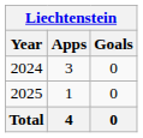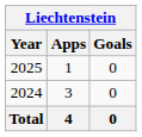rows swapped: 2024 <-> 2025
